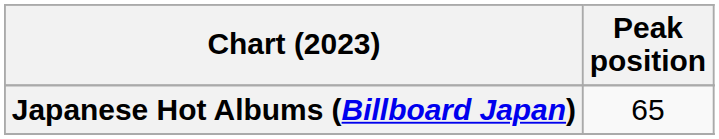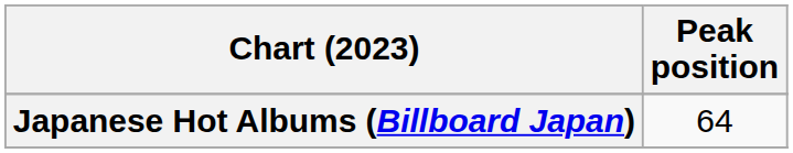Japanese Hot Albums (Billboard Japan) | Peak position: 65 -> 64
